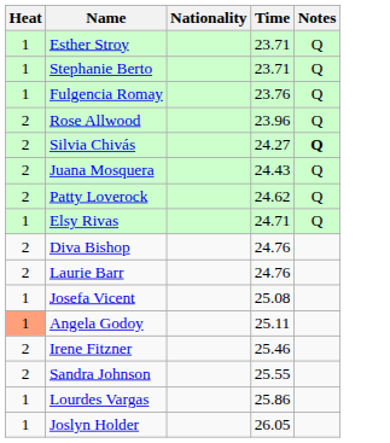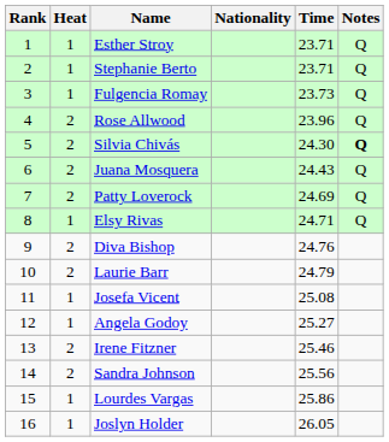+ column: Rank | 1 | 2 | 3 | 4 | 5 | 6 | 7 | 8 | 9 | 10 | 11 | 12 | 13 | 14 | 15 | 16
Fulgencia Romay | Time: 23.76 -> 23.73
Silvia Chivás | Time: 24.27 -> 24.30
Patty Loverock | Time: 24.62 -> 24.69
Laurie Barr | Time: 24.76 -> 24.79
Angela Godoy | Heat: lightsalmon background -> no background
Angela Godoy | Time: 25.11 -> 25.27
Sandra Johnson | Time: 25.55 -> 25.56
